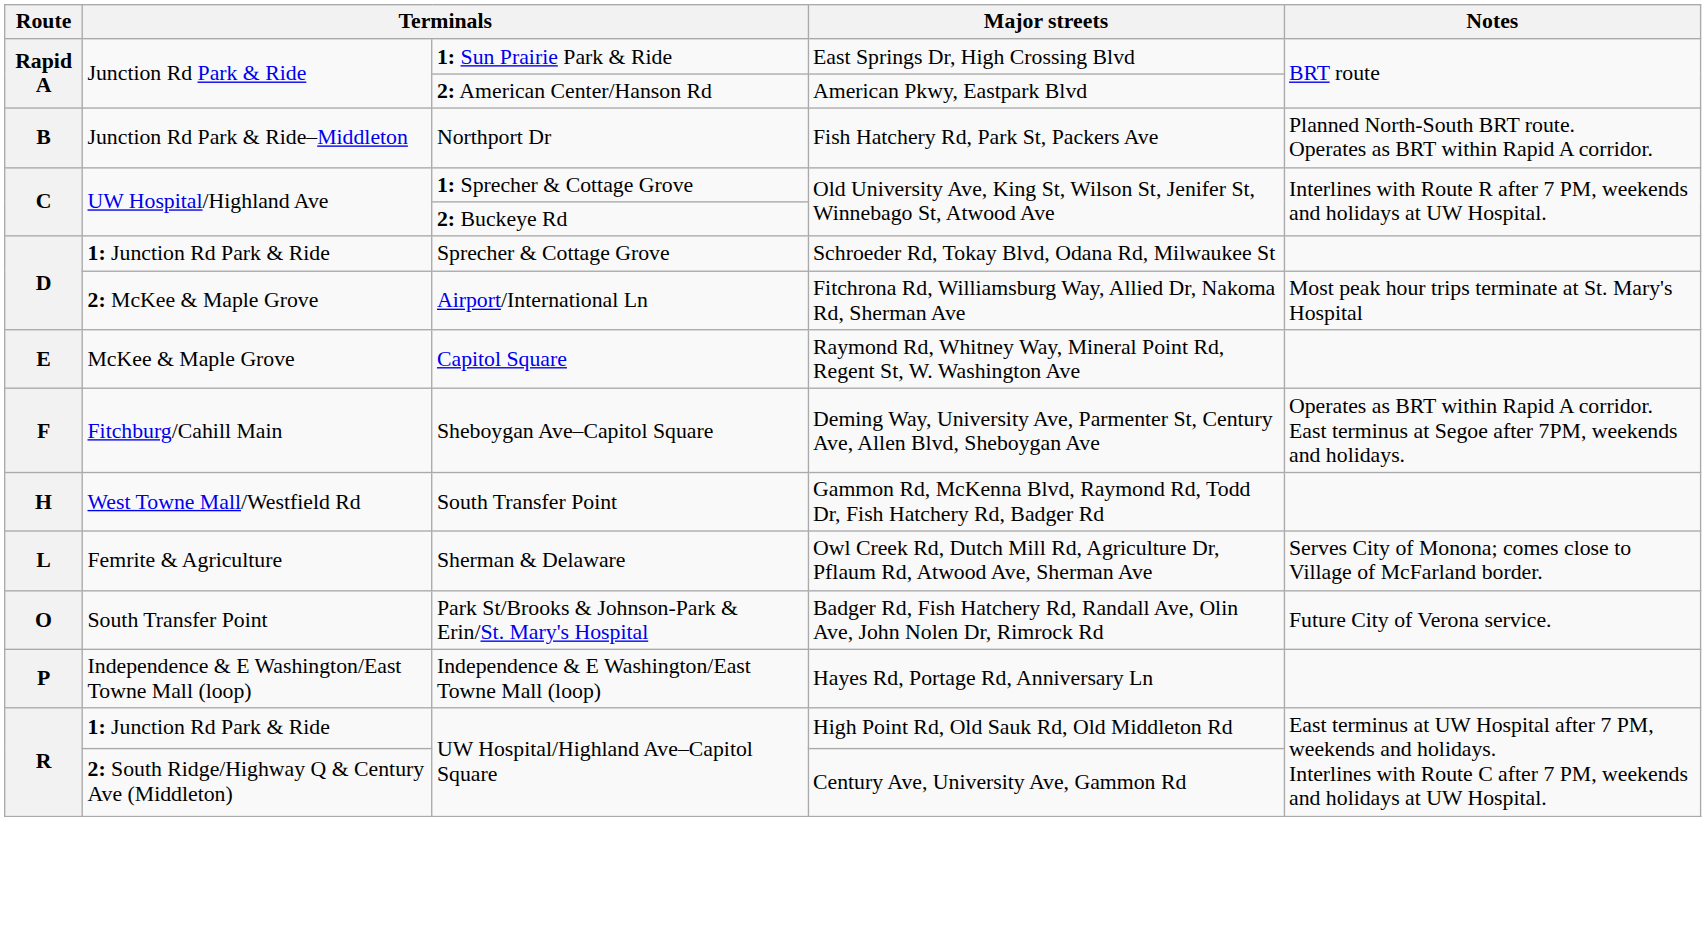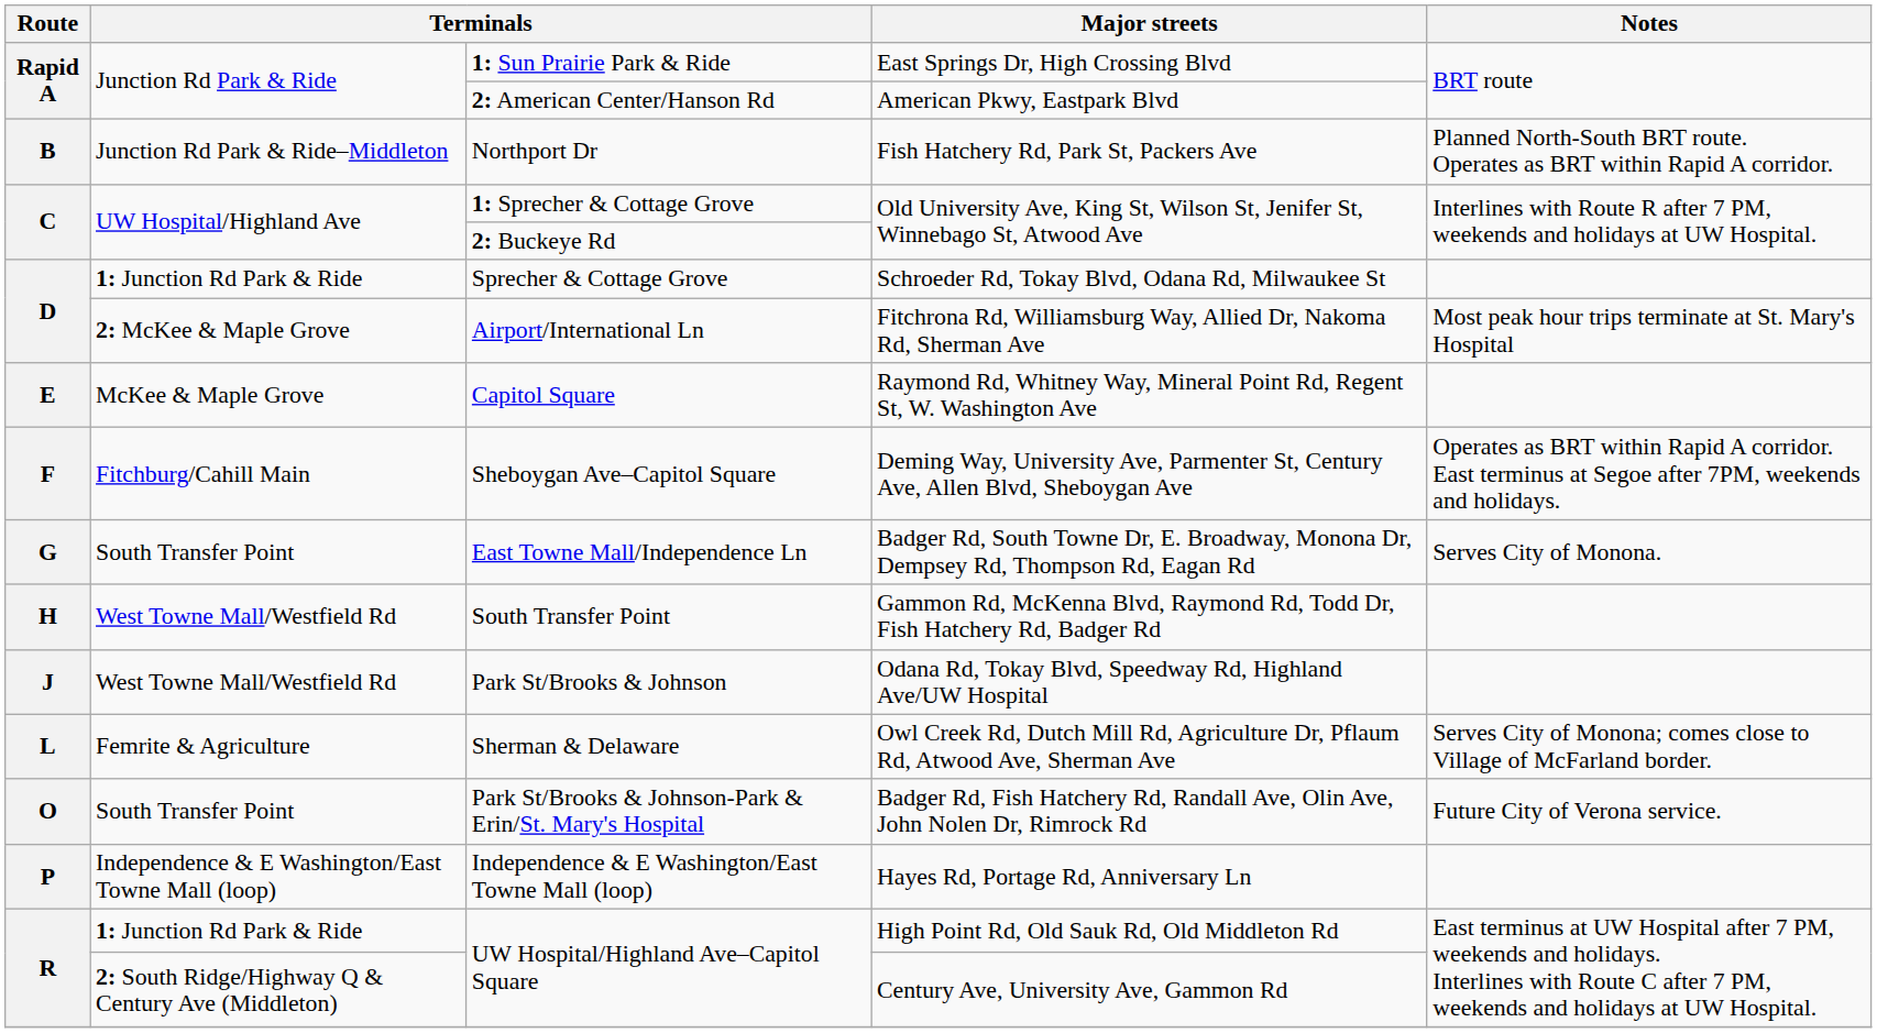+ row: G | South Transfer Point | East Towne Mall/Independence Ln | Badger Rd, South Towne Dr, E. Broadway, Monona Dr, Dempsey Rd, Thompson Rd, Eagan Rd | Serves City of Monona.
+ row: J | West Towne Mall/Westfield Rd | Park St/Brooks & Johnson | Odana Rd, Tokay Blvd, Speedway Rd, Highland Ave/UW Hospital
